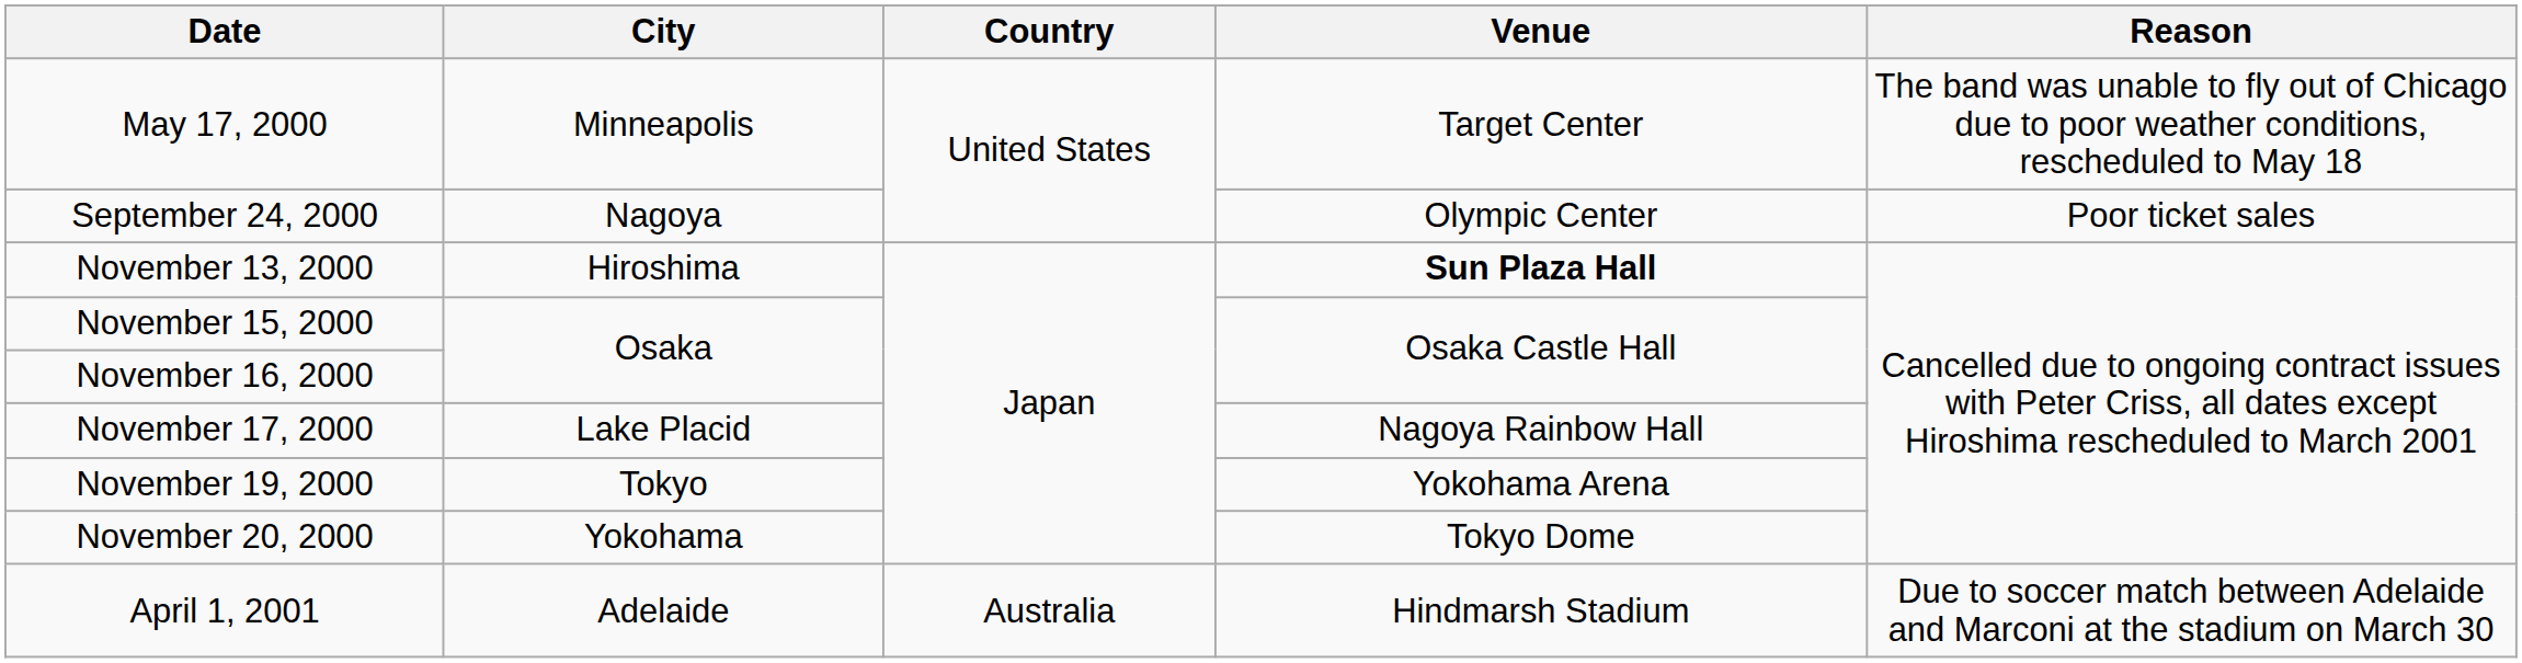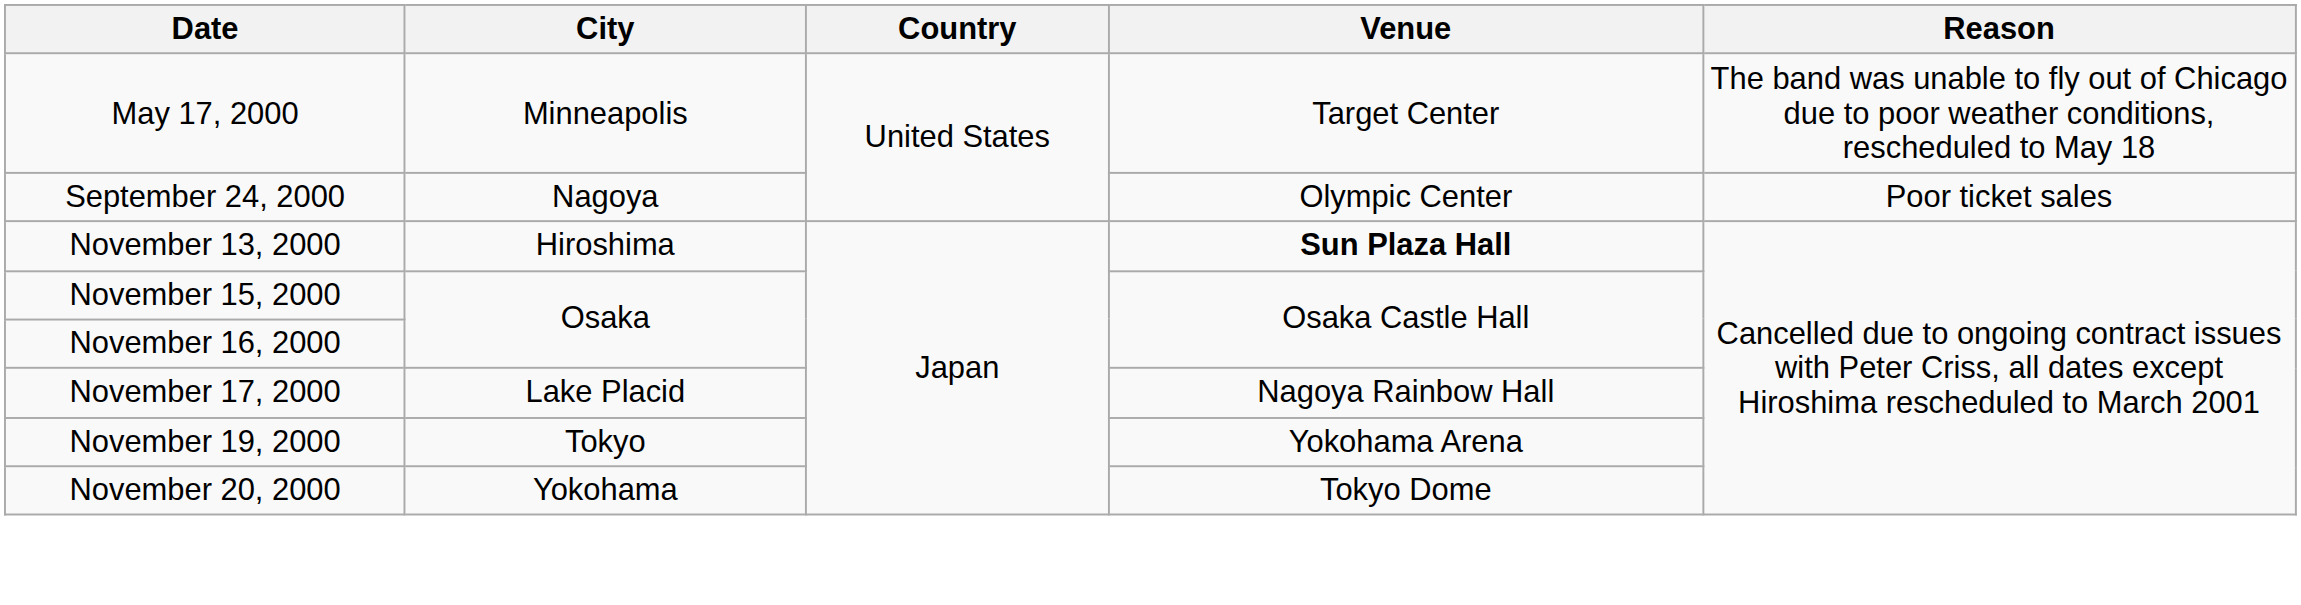- row: April 1, 2001 | Adelaide | Australia | Hindmarsh Stadium | Due to soccer match between Adelaide and Marconi at the stadium on March 30
